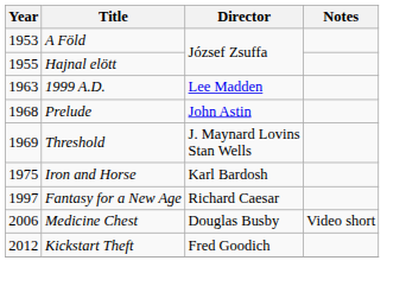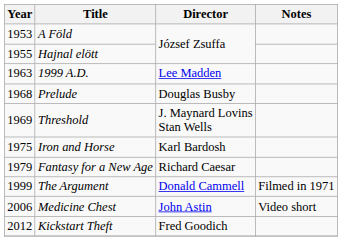Prelude | Director: John Astin -> Douglas Busby
Fantasy for a New Age | Year: 1997 -> 1979
+ row: 1999 | The Argument | Donald Cammell | Filmed in 1971
Medicine Chest | Director: Douglas Busby -> John Astin
